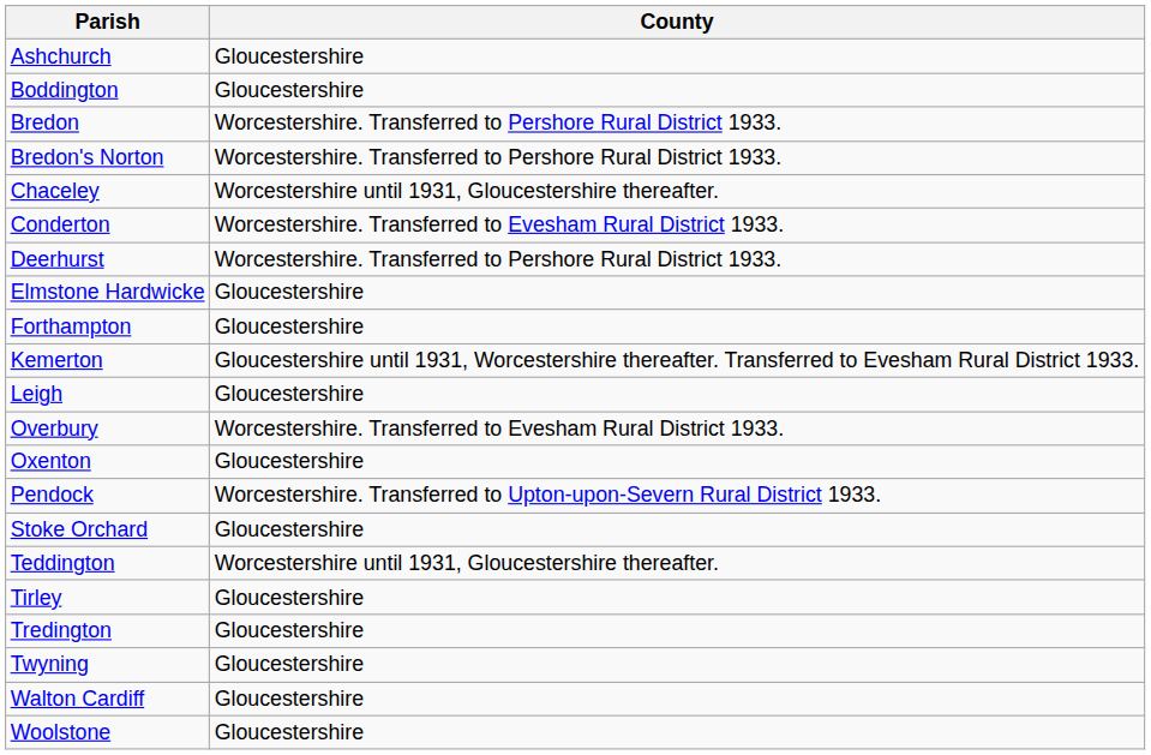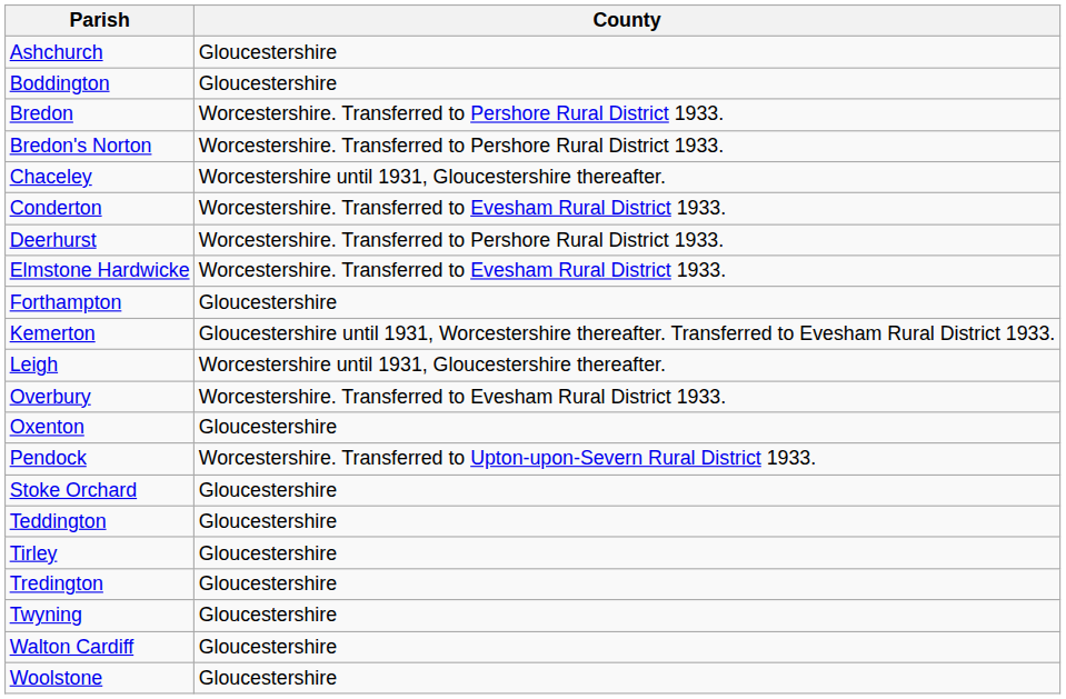Elmstone Hardwicke | County: Gloucestershire -> Worcestershire. Transferred to Evesham Rural District 1933.
Leigh | County: Gloucestershire -> Worcestershire until 1931, Gloucestershire thereafter.
Teddington | County: Worcestershire until 1931, Gloucestershire thereafter. -> Gloucestershire
